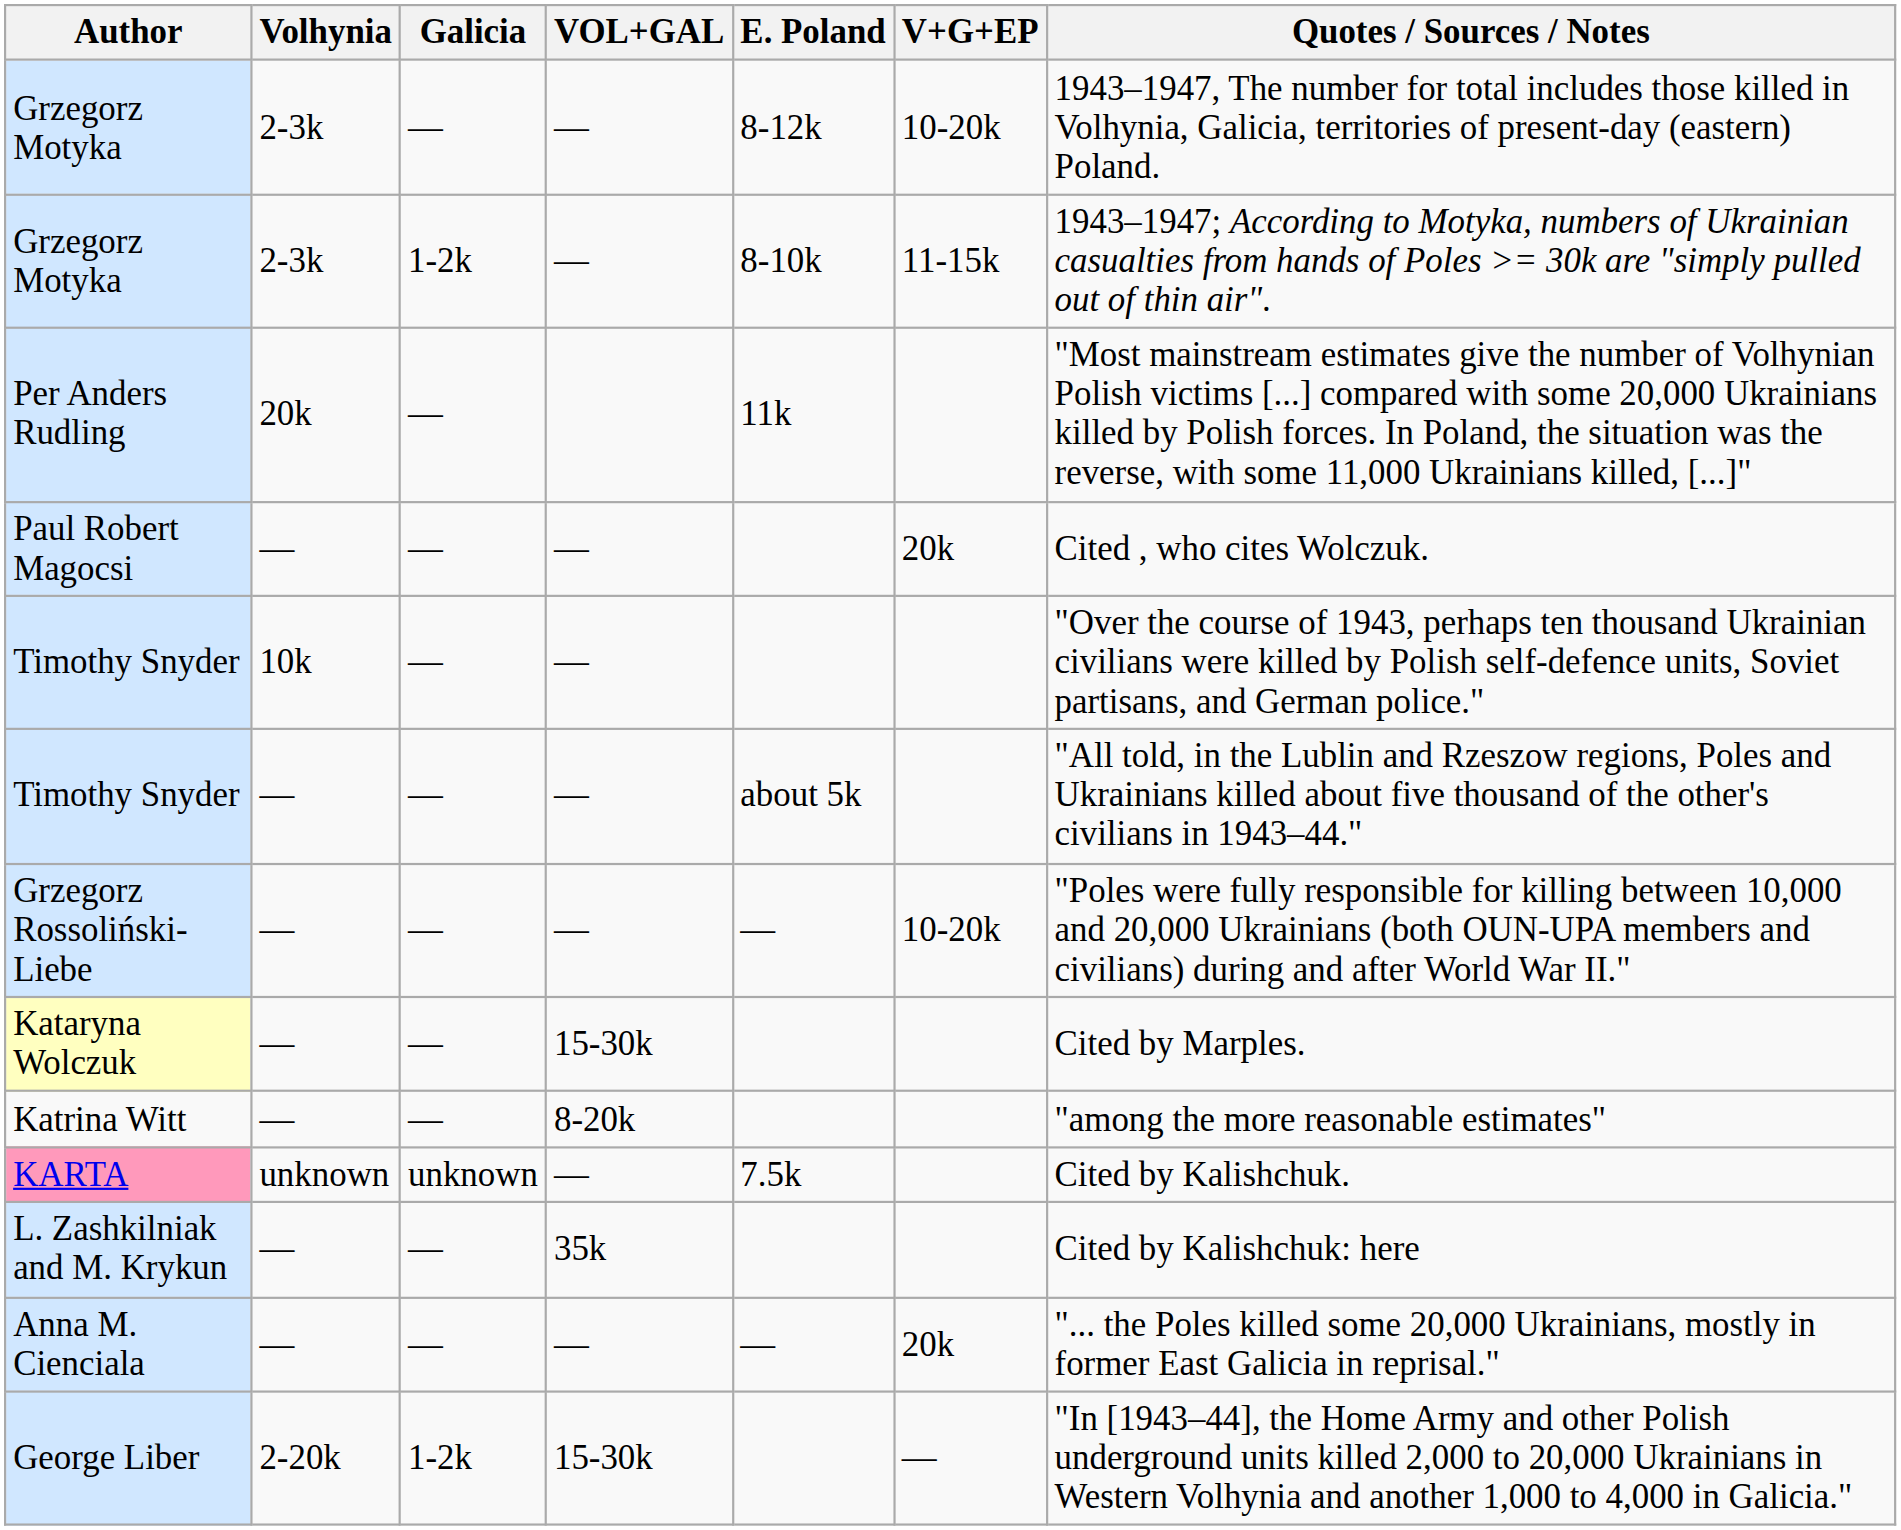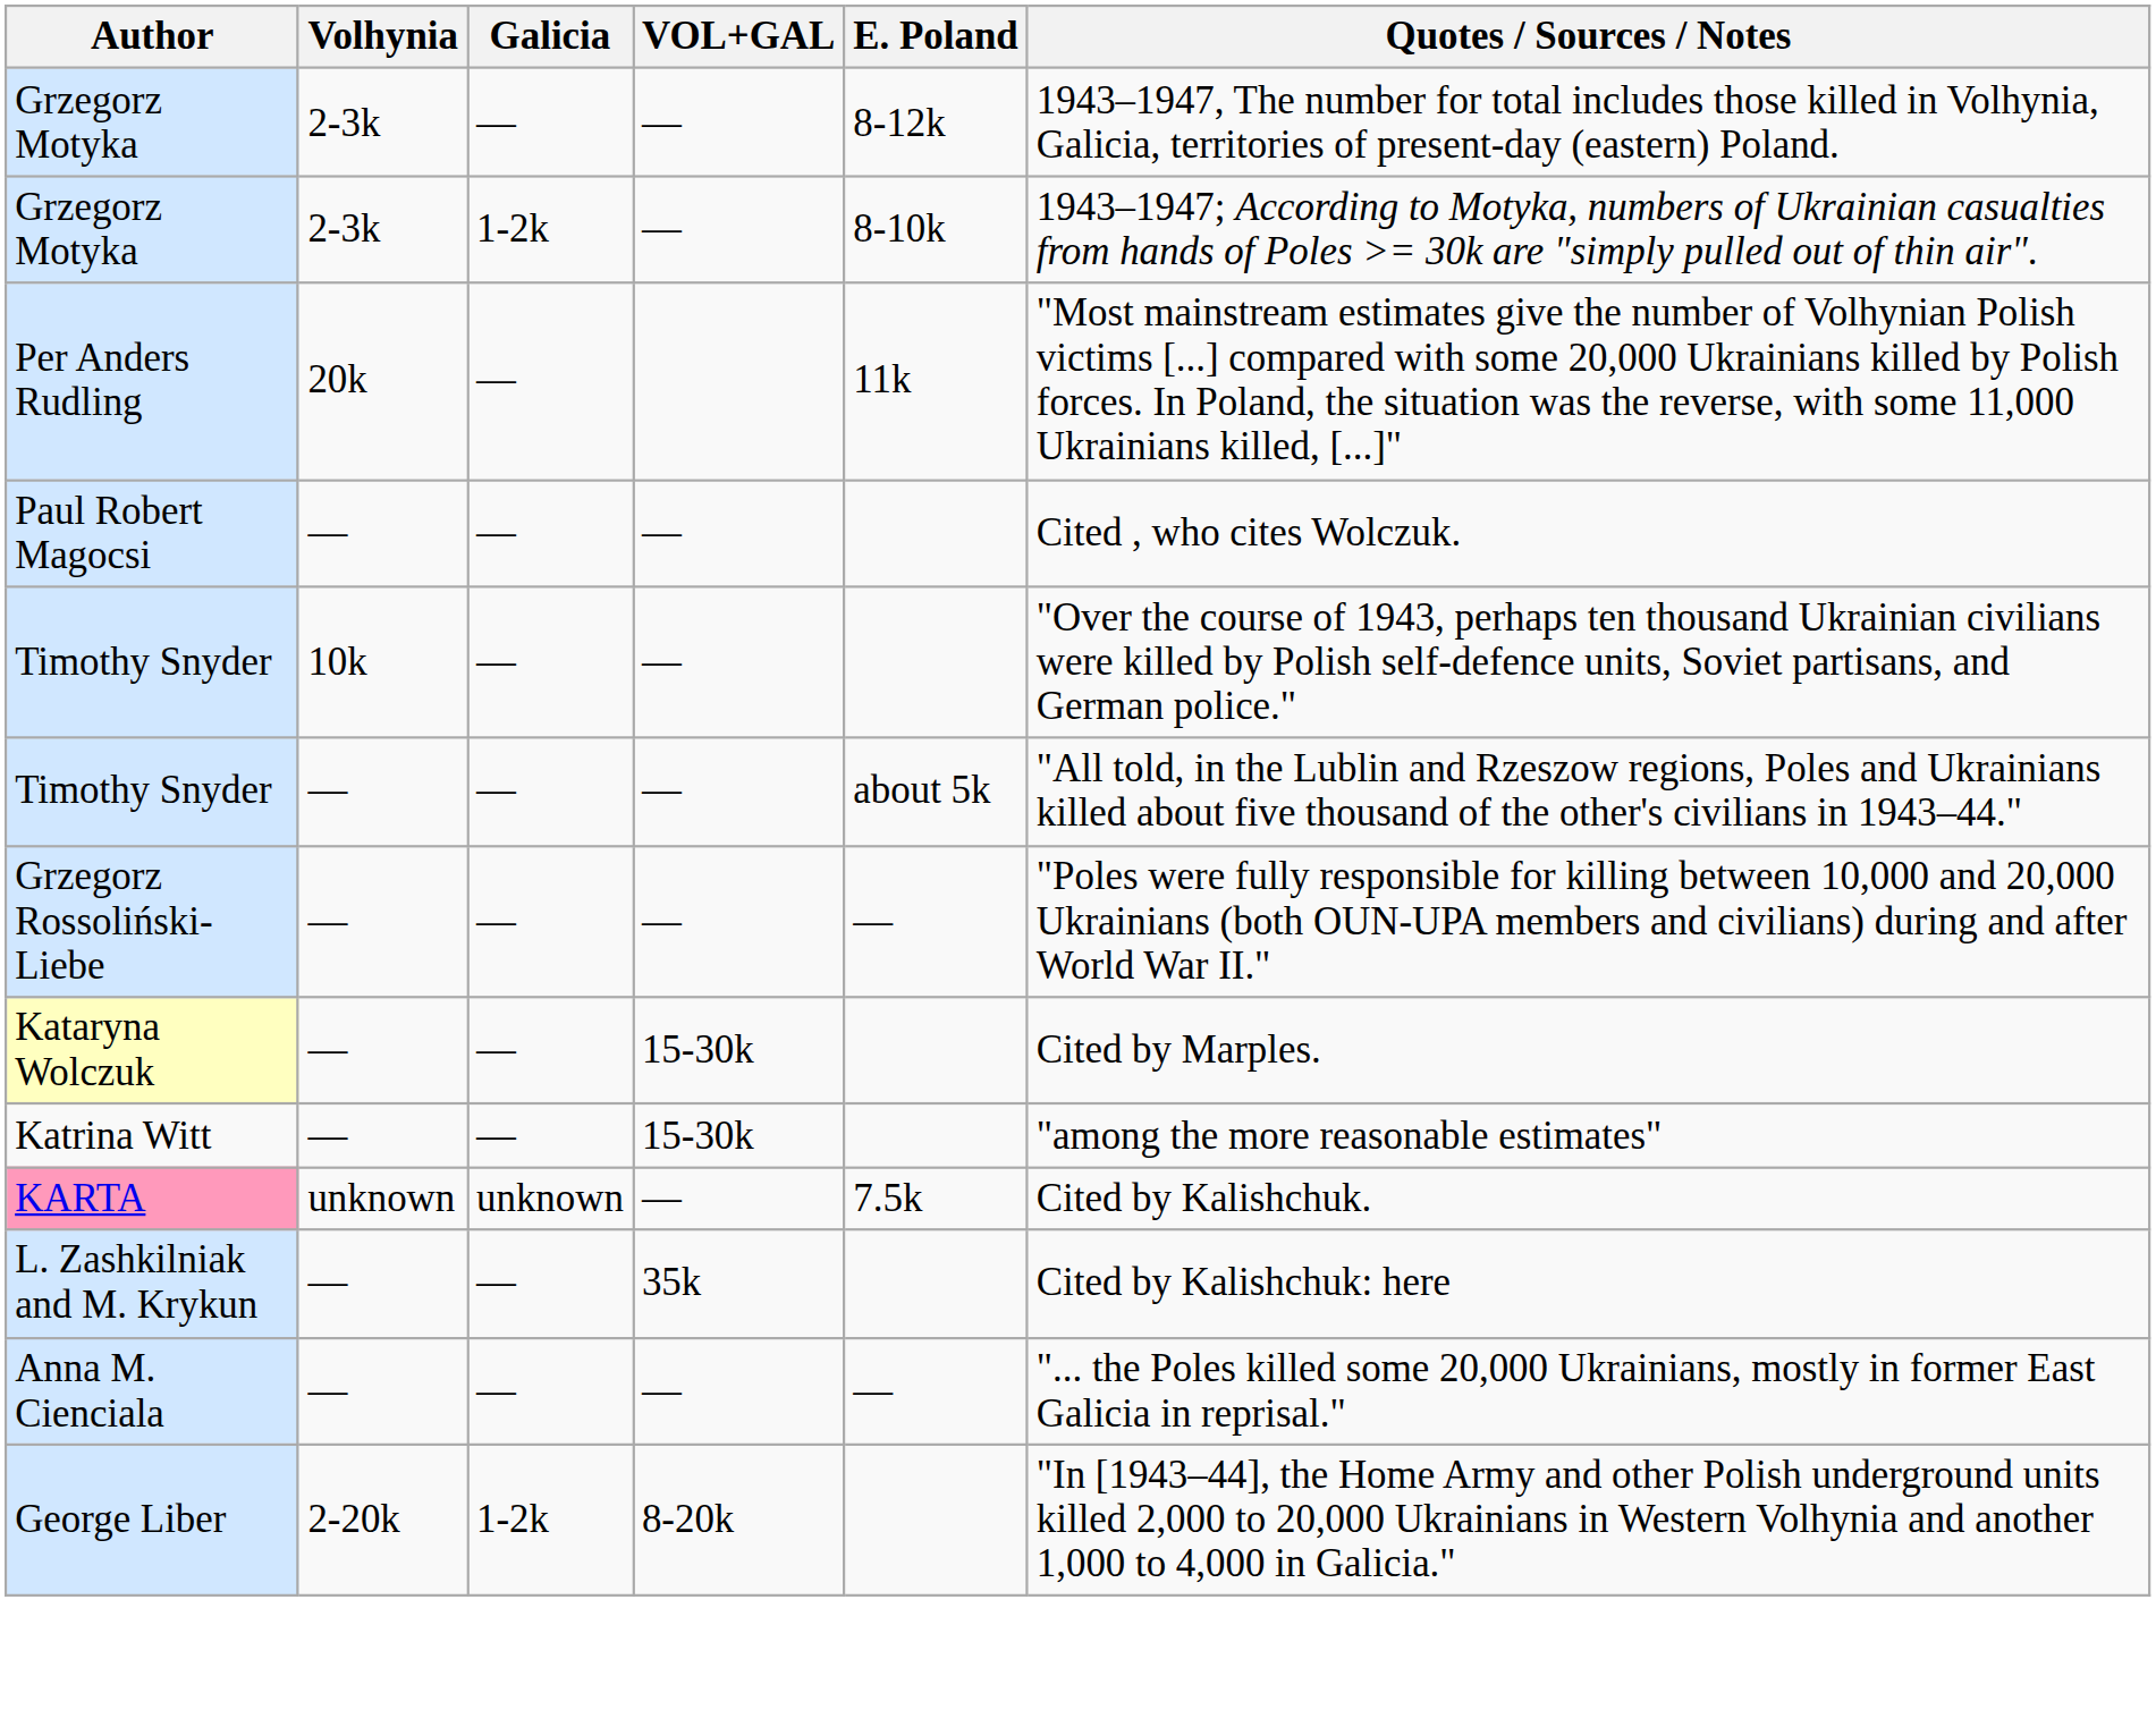- column: V+G+EP | 10-20k | 11-15k | 20k | 10-20k | 20k | —
Katrina Witt | VOL+GAL: 8-20k -> 15-30k
George Liber | VOL+GAL: 15-30k -> 8-20k
